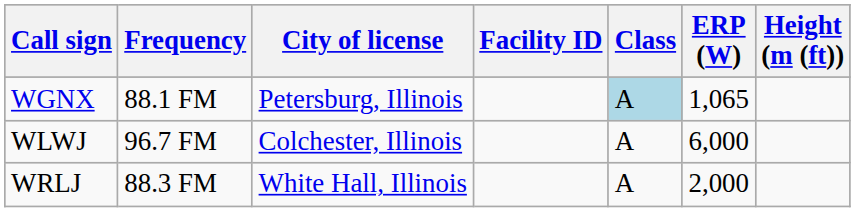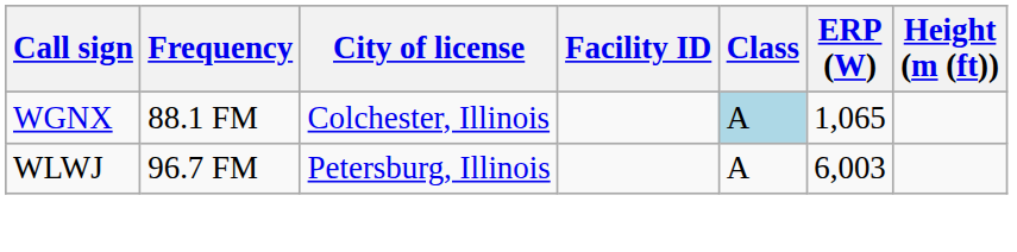WGNX | City of license: Petersburg, Illinois -> Colchester, Illinois
WLWJ | City of license: Colchester, Illinois -> Petersburg, Illinois
WLWJ | ERP (W): 6,000 -> 6,003
- row: WRLJ | 88.3 FM | White Hall, Illinois | A | 2,000
